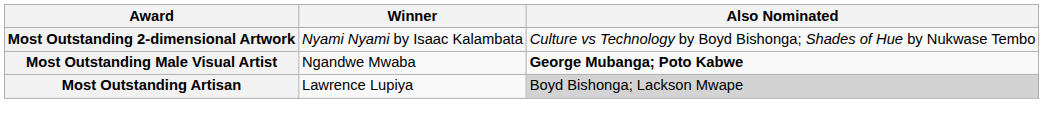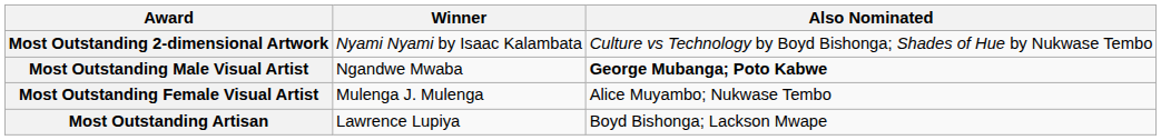+ row: Most Outstanding Female Visual Artist | Mulenga J. Mulenga | Alice Muyambo; Nukwase Tembo
Most Outstanding Artisan | Also Nominated: lightgrey background -> no background
